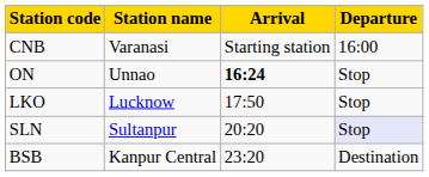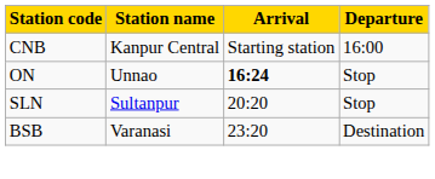CNB | Station name: Varanasi -> Kanpur Central
- row: LKO | Lucknow | 17:50 | Stop
SLN | Departure: lavender background -> no background
BSB | Station name: Kanpur Central -> Varanasi
